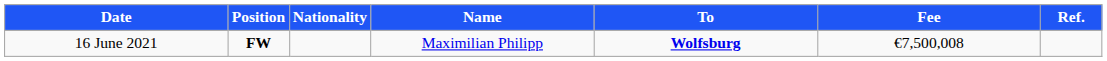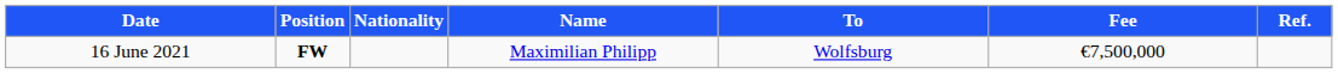16 June 2021 | To: bold -> normal
16 June 2021 | Fee: €7,500,008 -> €7,500,000
